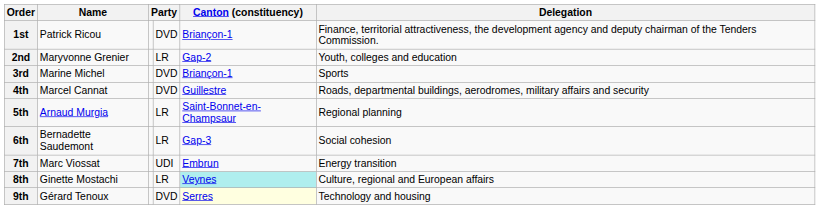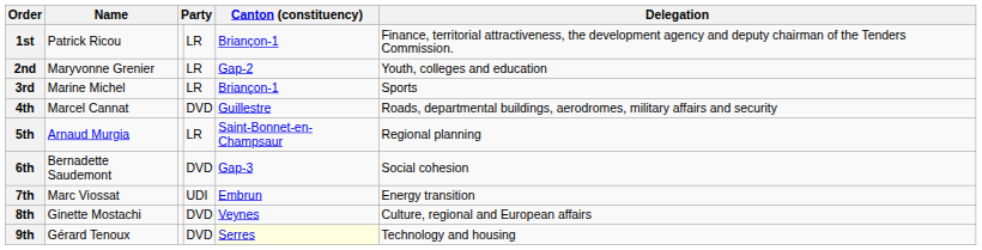1st | column 4: DVD -> LR
3rd | column 4: DVD -> LR
6th | column 4: LR -> DVD
8th | column 4: LR -> DVD
8th | Canton (constituency): paleturquoise background -> no background
